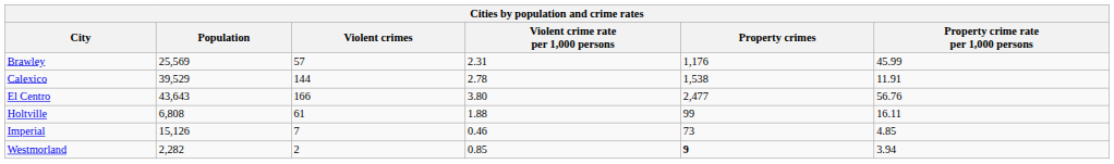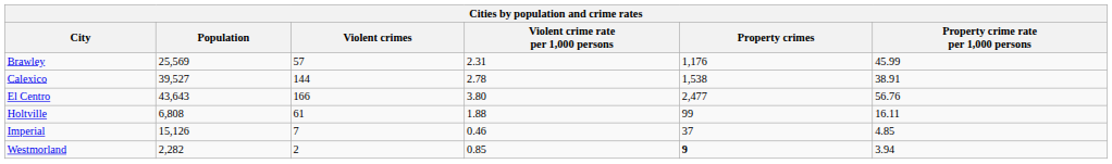Calexico | Population: 39,529 -> 39,527
Calexico | Property crime rate per 1,000 persons: 11.91 -> 38.91
Imperial | Property crimes: 73 -> 37
